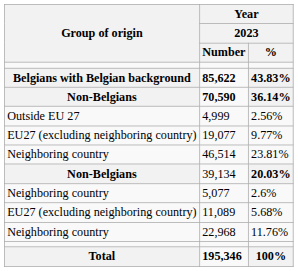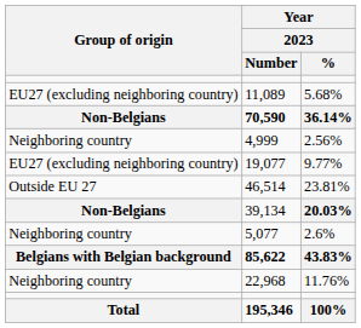rows swapped: 85,622 <-> 11,089
4,999 | Group of origin: Outside EU 27 -> Neighboring country
46,514 | Group of origin: Neighboring country -> Outside EU 27
